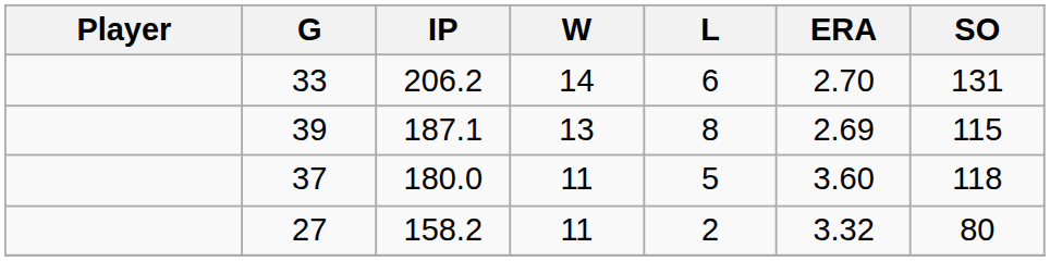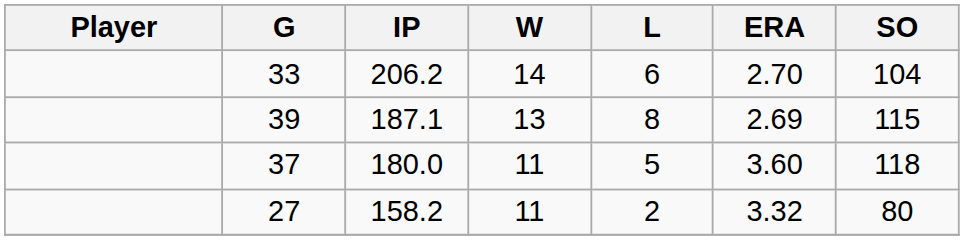33 | SO: 131 -> 104
